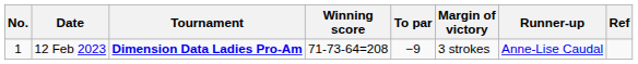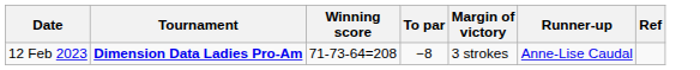- column: No. | 1
12 Feb 2023 | To par: −9 -> −8
